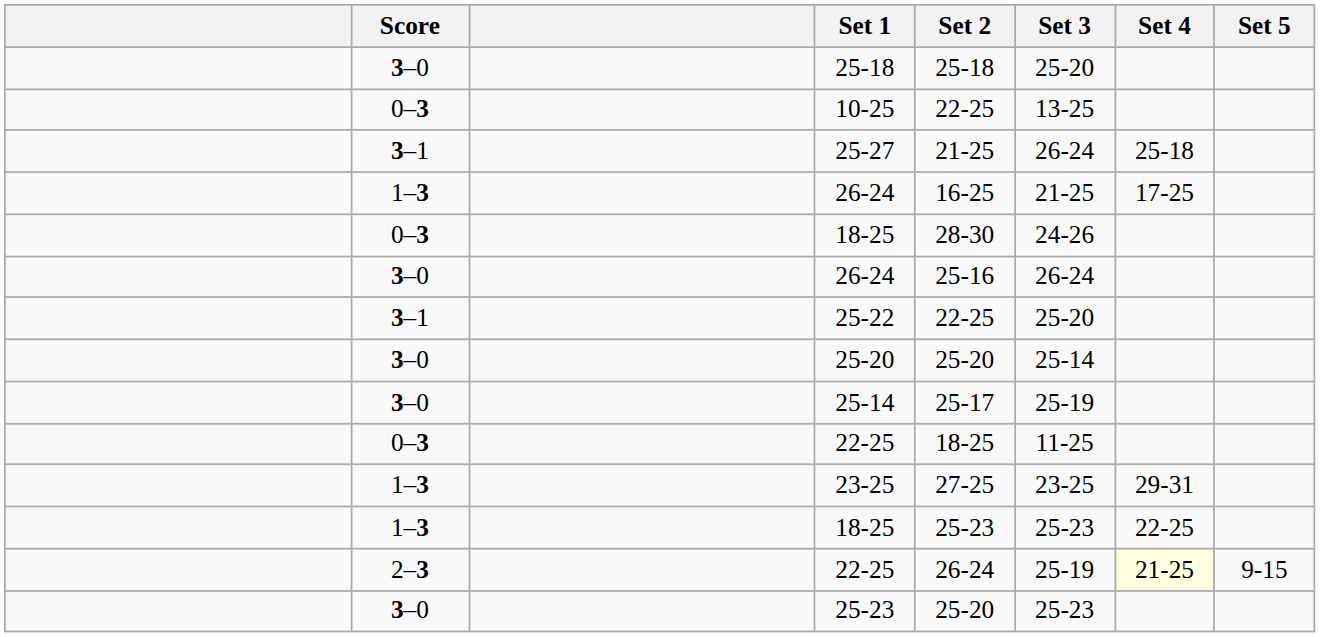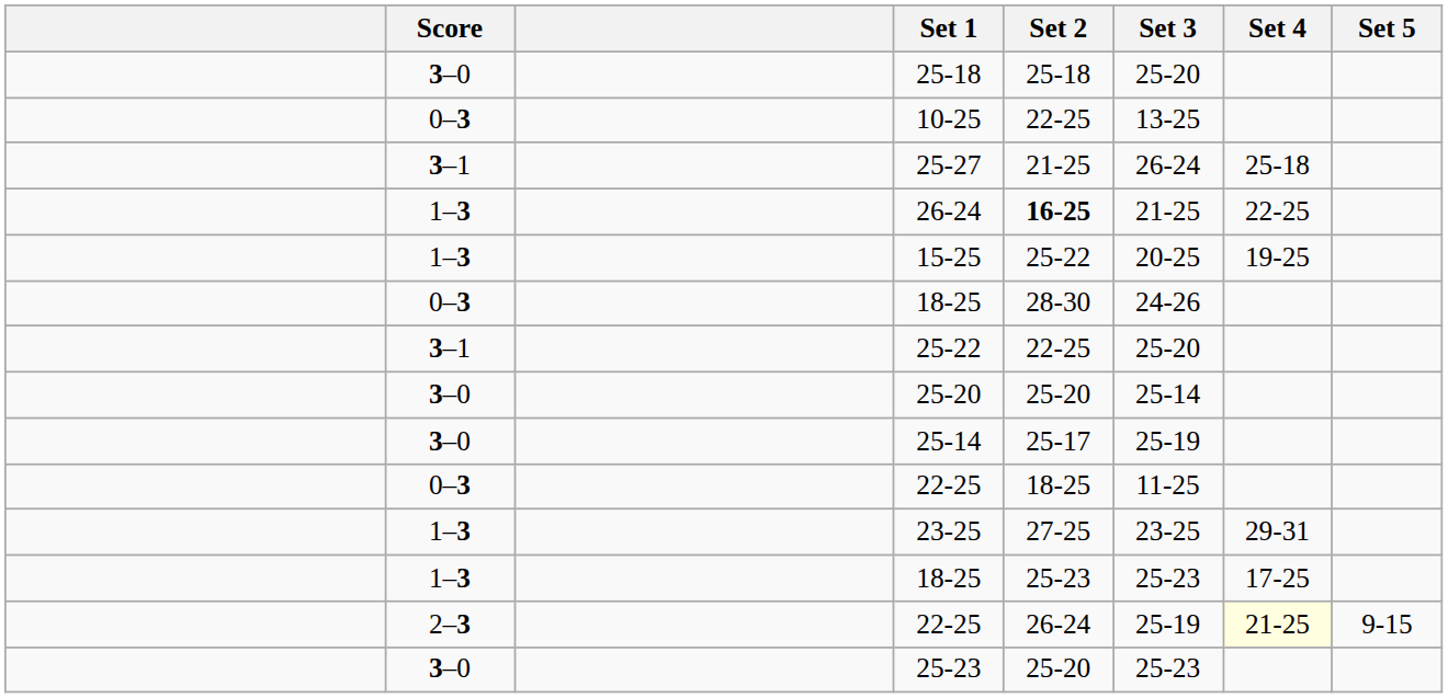1–3 / 26-24 | Set 2: normal -> bold
1–3 / 26-24 | Set 4: 17-25 -> 22-25
+ row: 1–3 | 15-25 | 25-22 | 20-25 | 19-25
- row: 3–0 | 26-24 | 25-16 | 26-24
1–3 / 18-25 | Set 4: 22-25 -> 17-25
